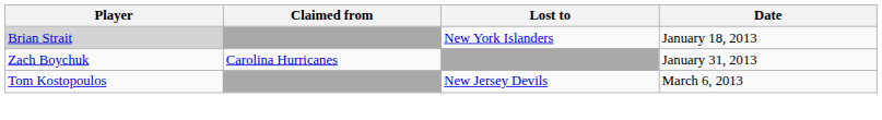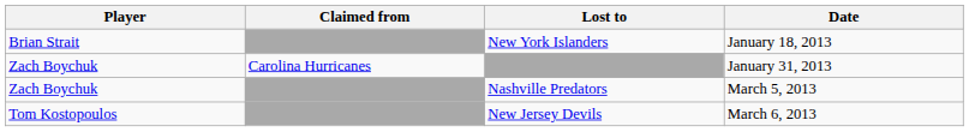New York Islanders | Player: lightgrey background -> no background
+ row: Zach Boychuk | Nashville Predators | March 5, 2013
